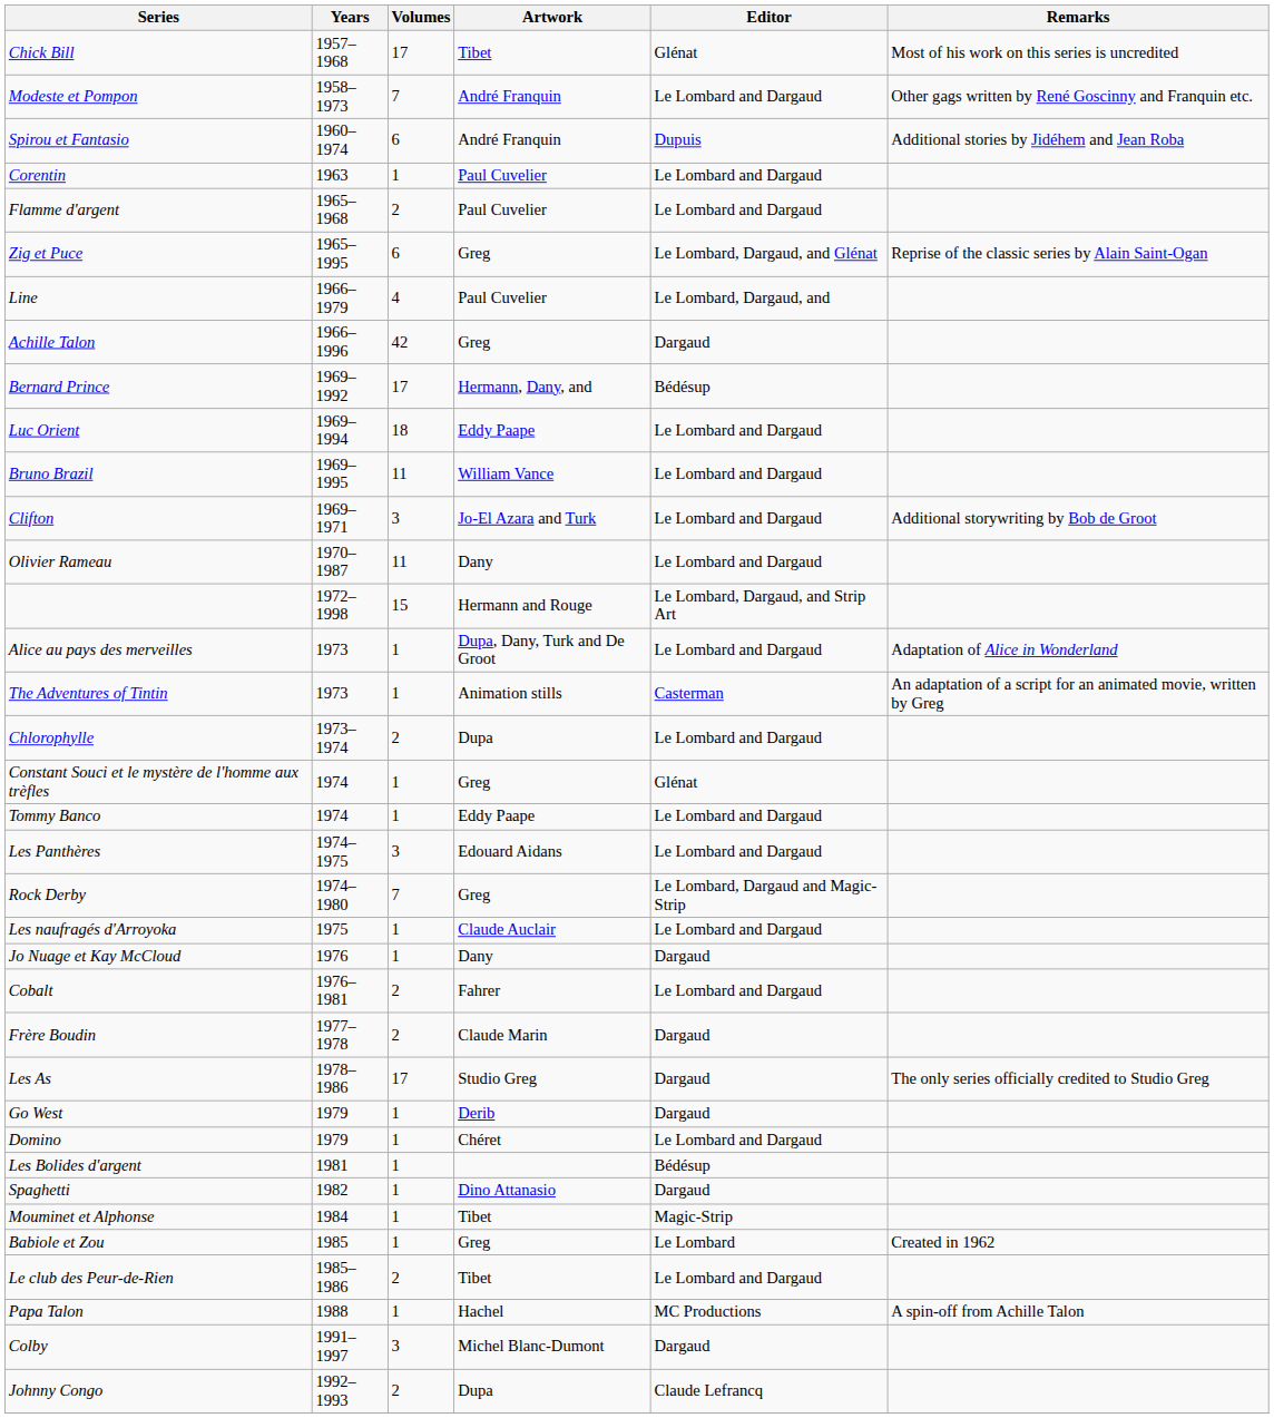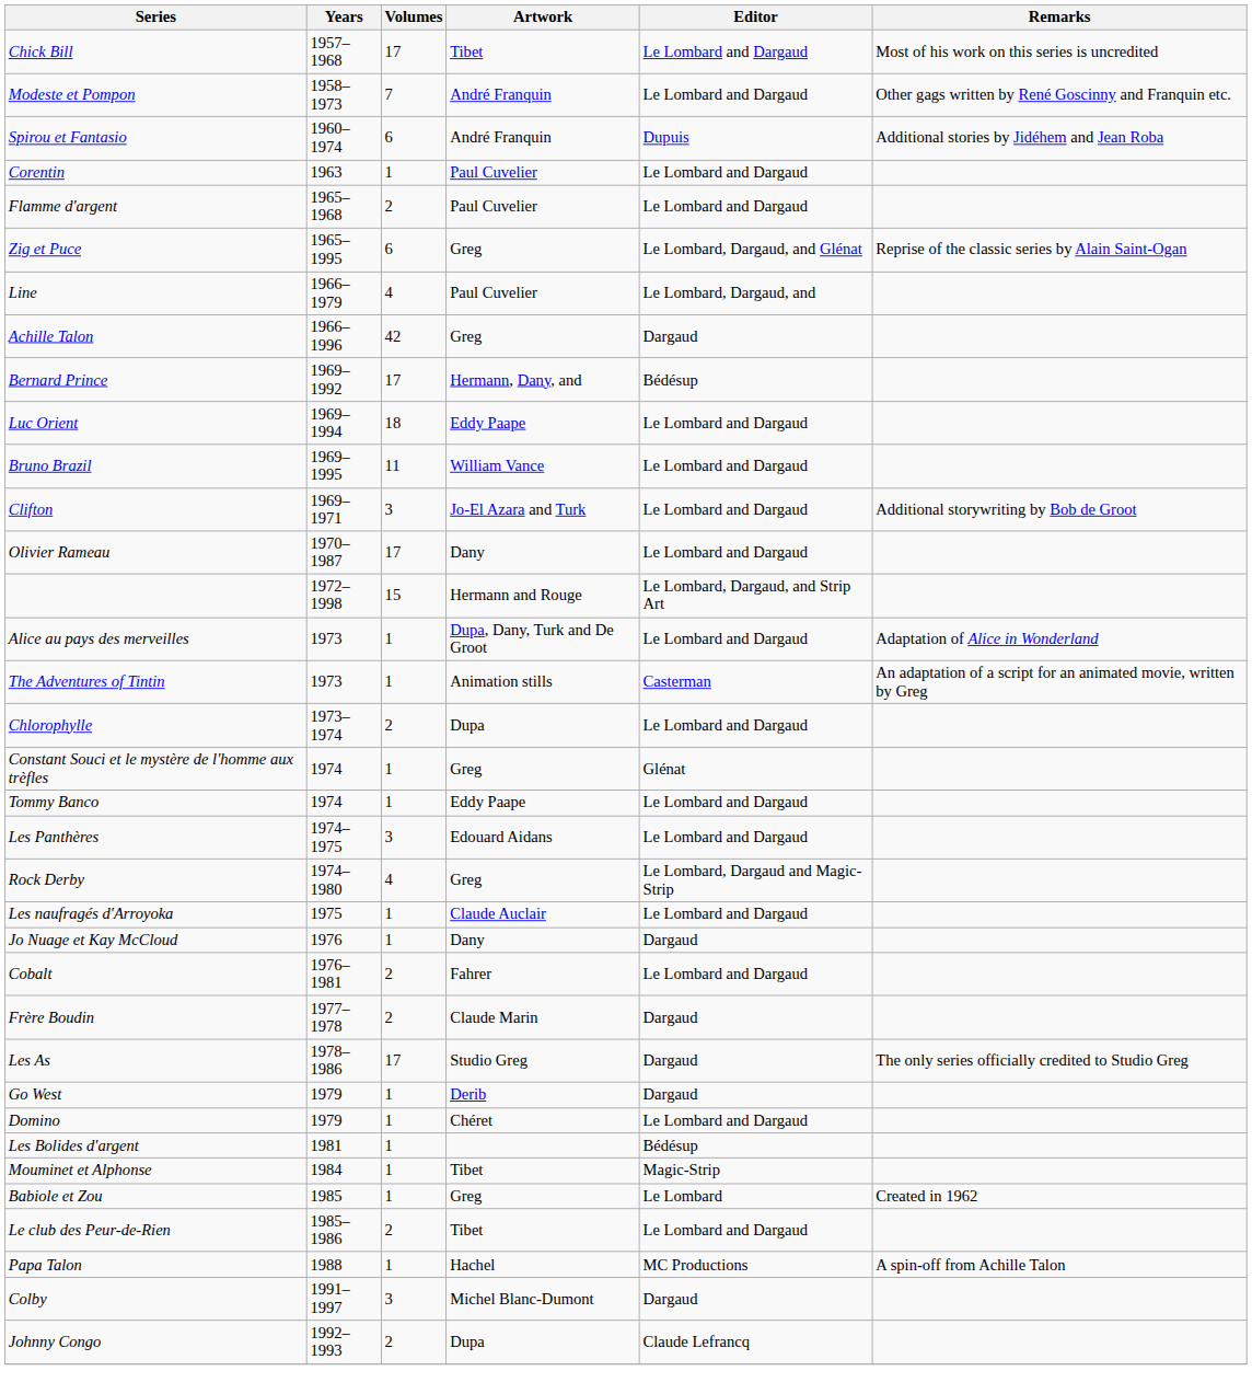Chick Bill | Editor: Glénat -> Le Lombard and Dargaud
Olivier Rameau | Volumes: 11 -> 17
Rock Derby | Volumes: 7 -> 4
- row: Spaghetti | 1982 | 1 | Dino Attanasio | Dargaud
